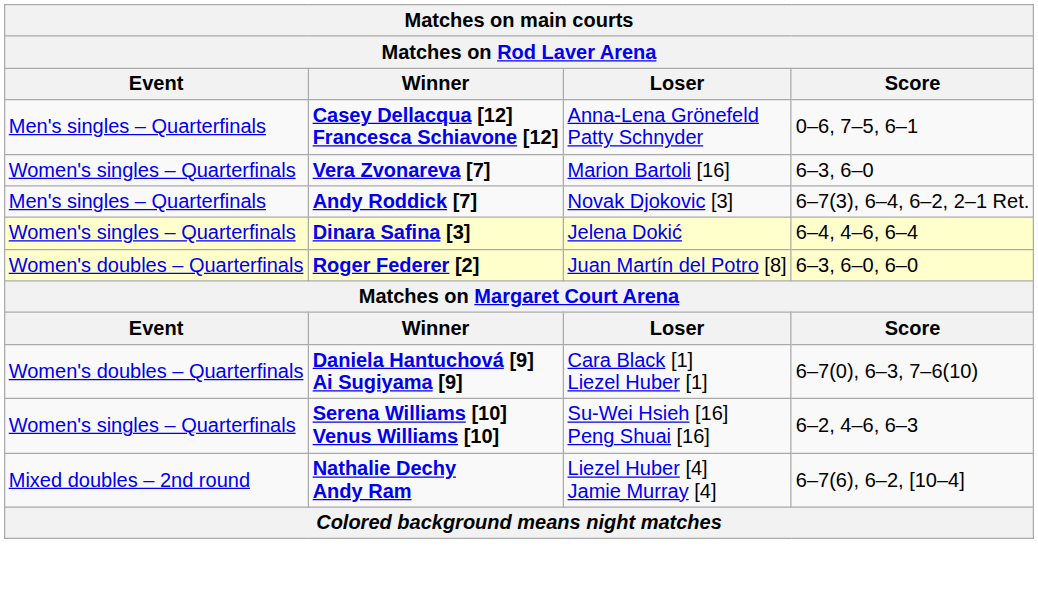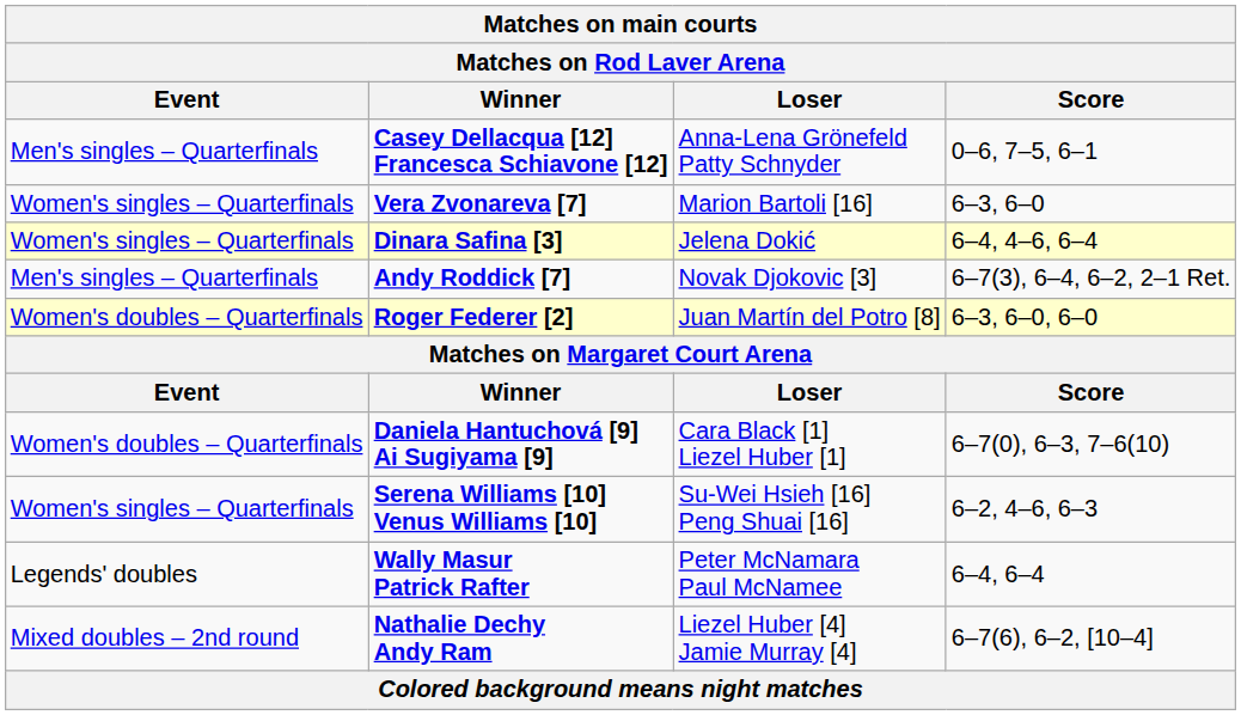rows swapped: Andy Roddick [7] <-> Dinara Safina [3]
+ row: Legends' doubles | Wally Masur Patrick Rafter | Peter McNamara Paul McNamee | 6–4, 6–4
